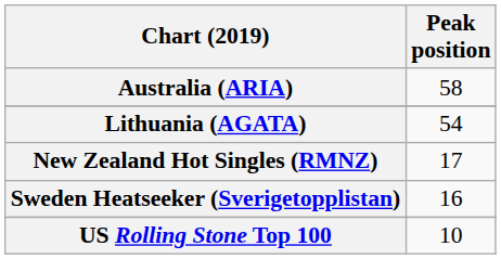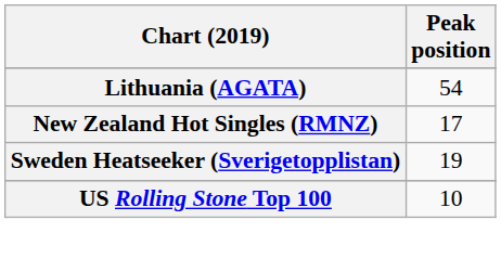- row: Australia (ARIA) | 58
Sweden Heatseeker (Sverigetopplistan) | Peak position: 16 -> 19
